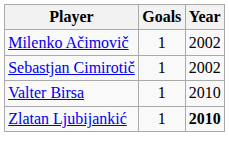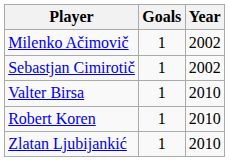+ row: Robert Koren | 1 | 2010
Zlatan Ljubijankić | Year: bold -> normal
